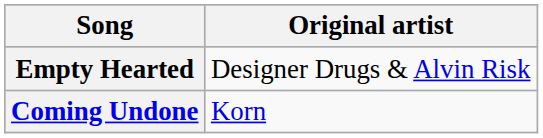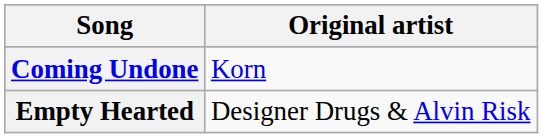rows swapped: Coming Undone <-> Empty Hearted
